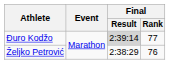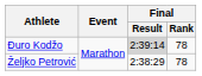Đuro Kodžo | Final / Rank: 77 -> 78
Željko Petrović | Final / Rank: 76 -> 78
